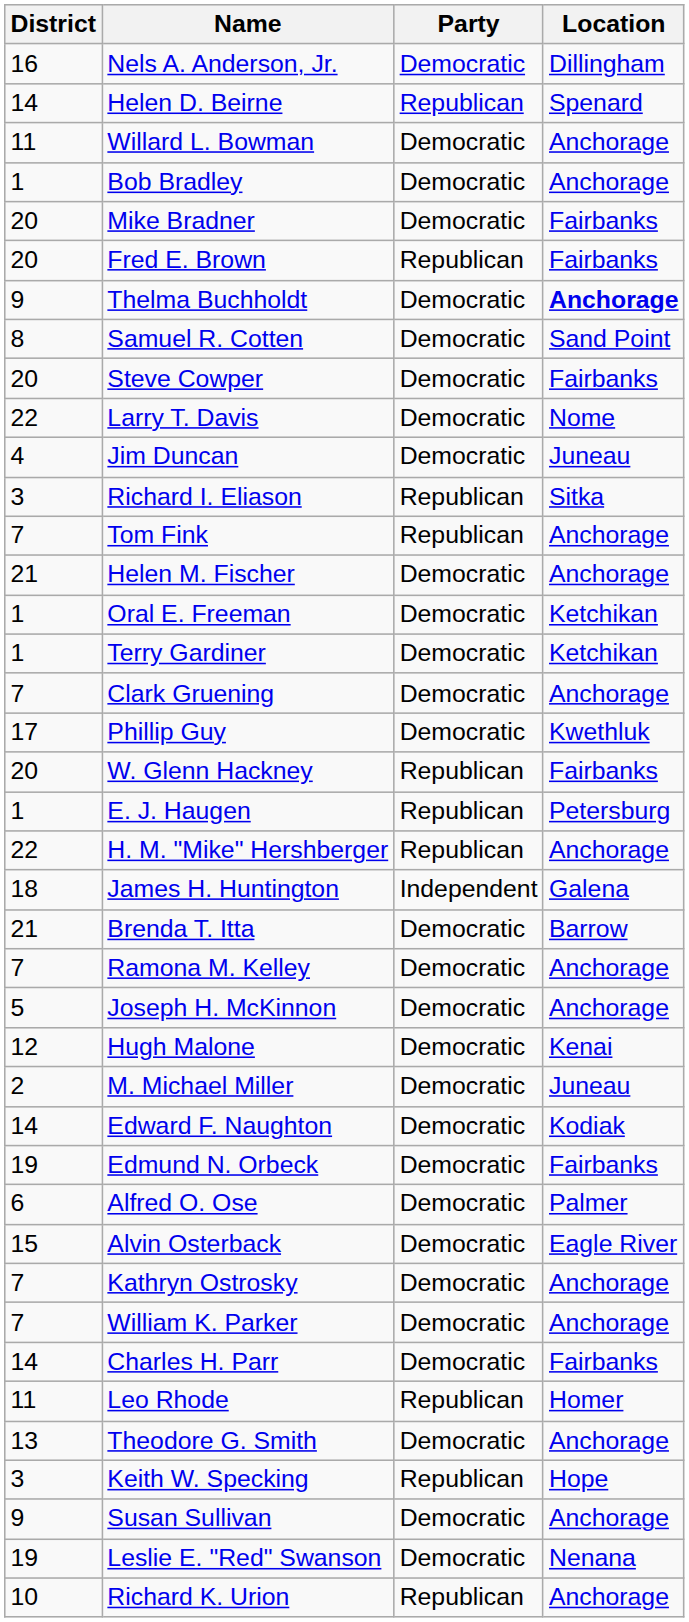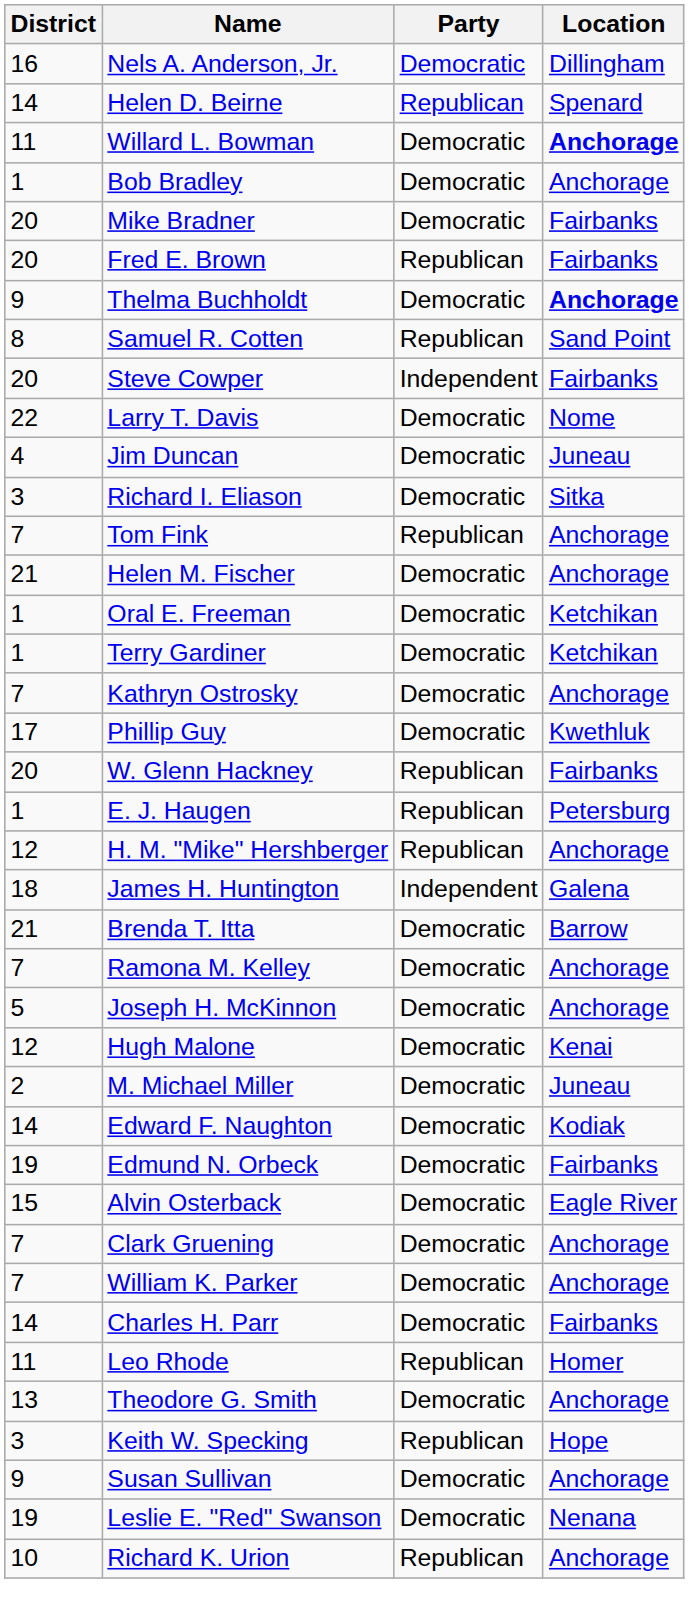Willard L. Bowman | Location: normal -> bold
Samuel R. Cotten | Party: Democratic -> Republican
Steve Cowper | Party: Democratic -> Independent
Richard I. Eliason | Party: Republican -> Democratic
rows swapped: Clark Gruening <-> Kathryn Ostrosky
H. M. "Mike" Hershberger | District: 22 -> 12
- row: 6 | Alfred O. Ose | Democratic | Palmer
